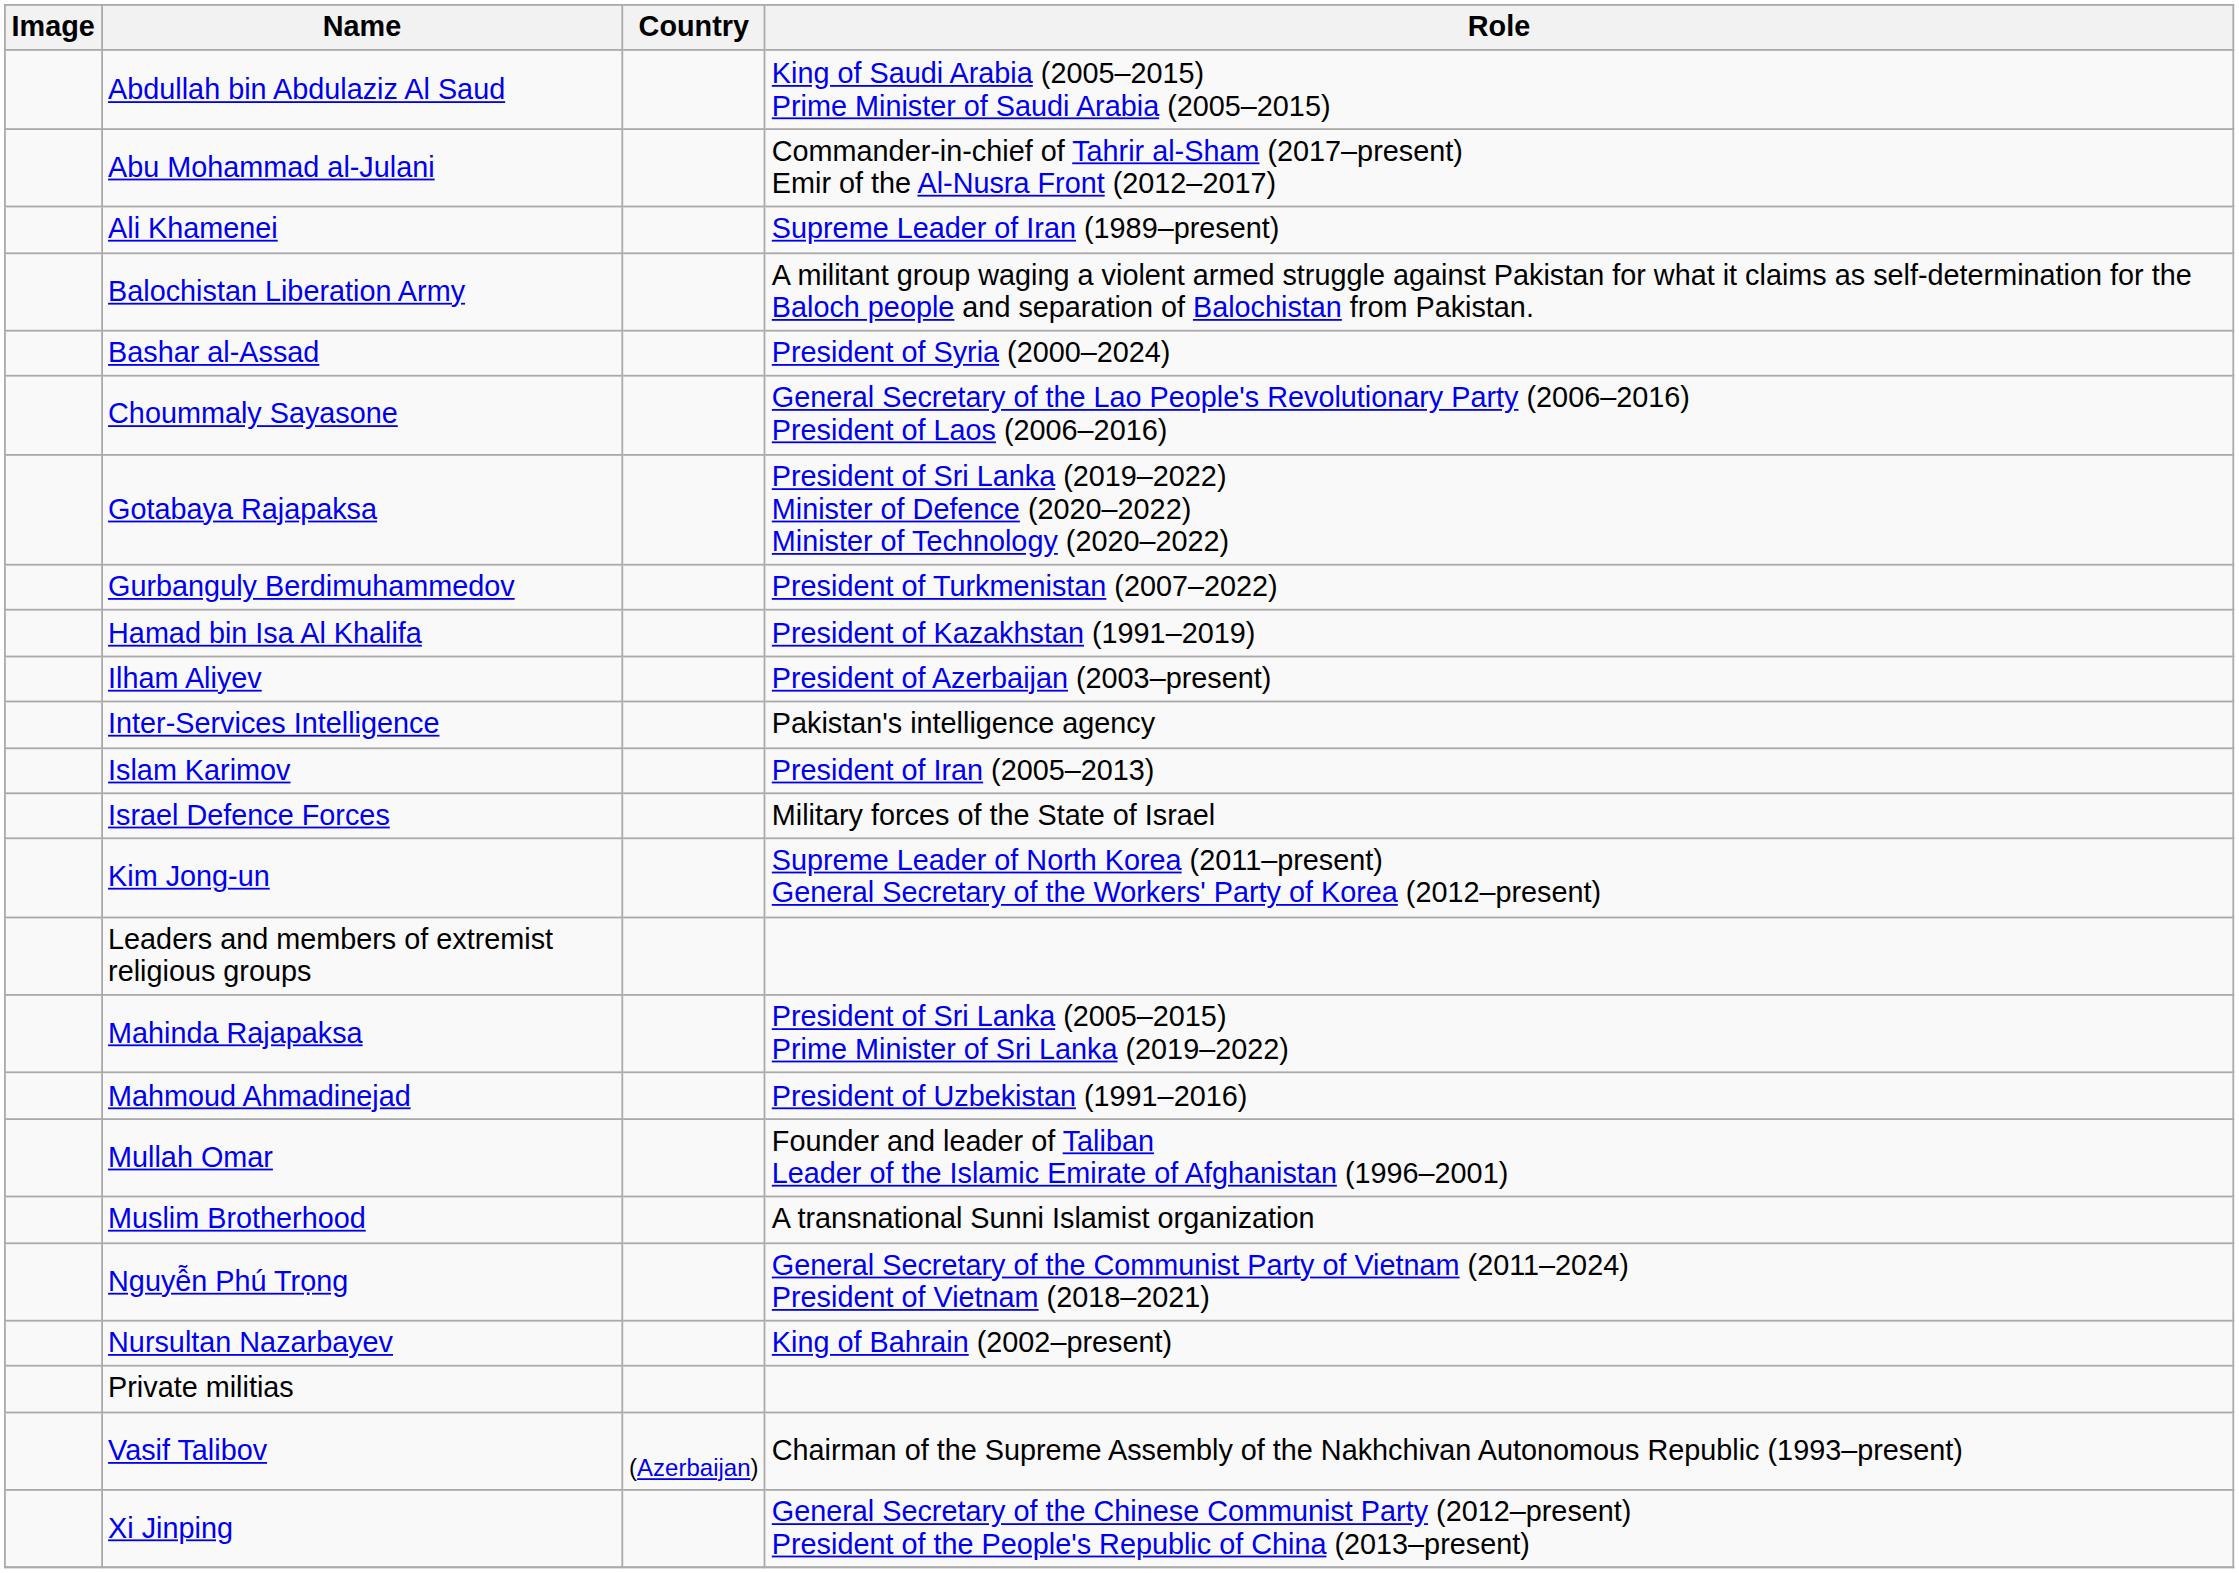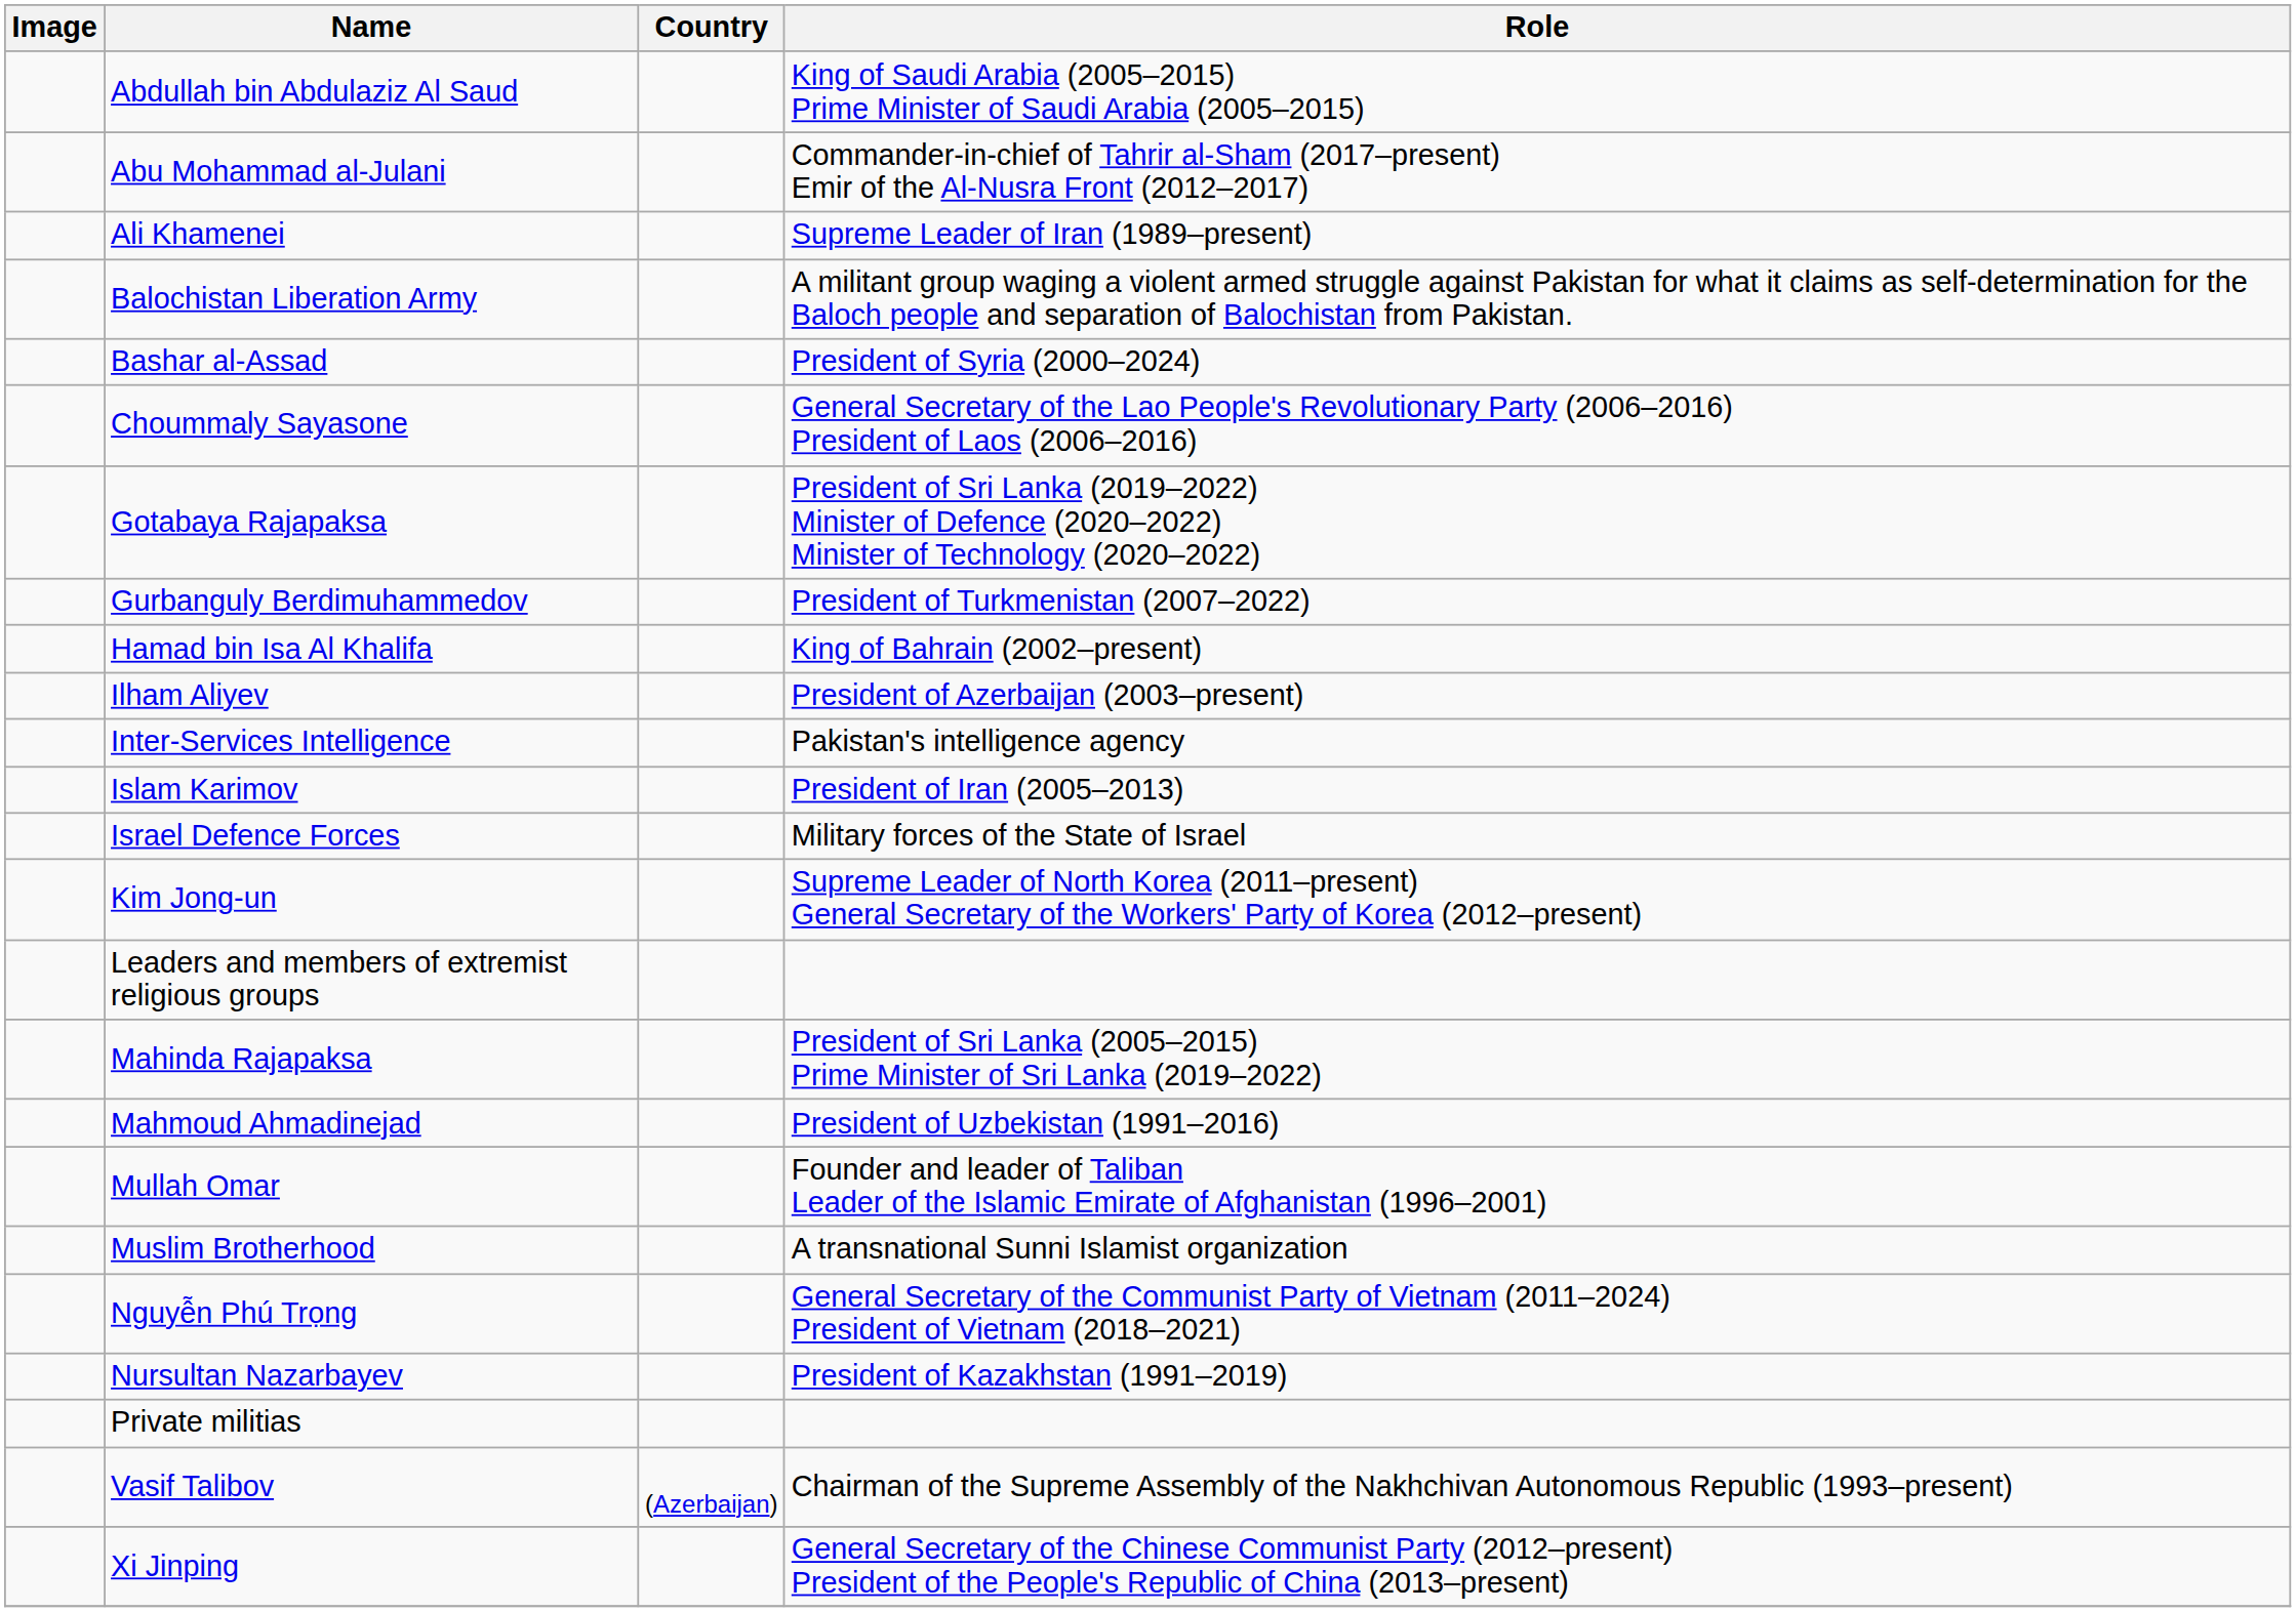Hamad bin Isa Al Khalifa | Role: President of Kazakhstan (1991–2019) -> King of Bahrain (2002–present)
Nursultan Nazarbayev | Role: King of Bahrain (2002–present) -> President of Kazakhstan (1991–2019)
